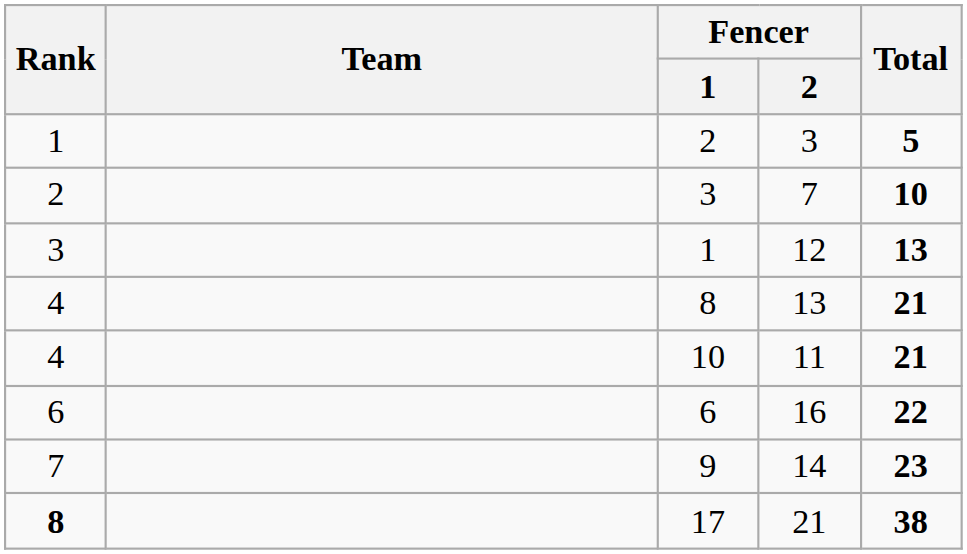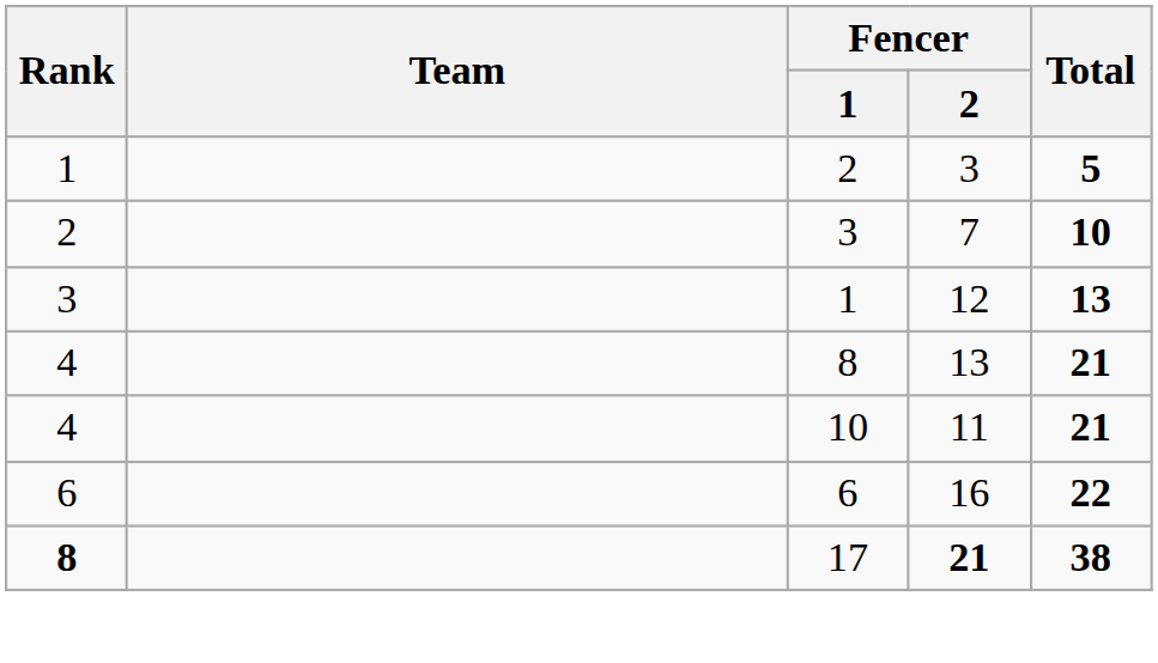- row: 7 | 9 | 14 | 23
17 | Fencer / 2: normal -> bold
